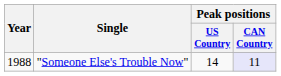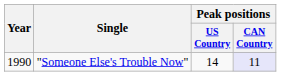"Someone Else's Trouble Now" | Year: 1988 -> 1990
